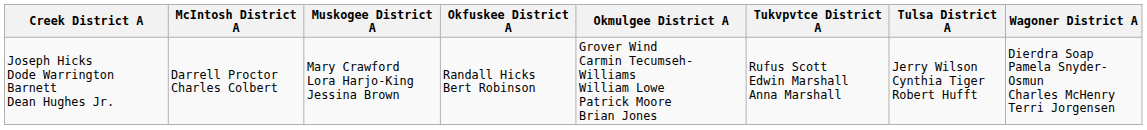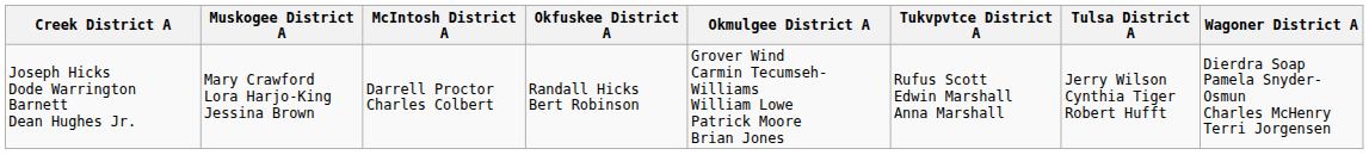columns swapped: McIntosh District A <-> Muskogee District A
